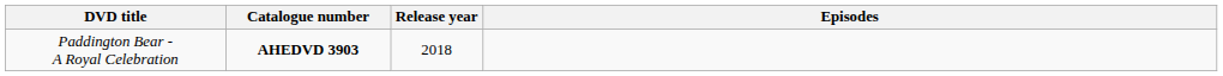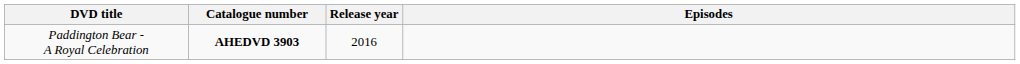Paddington Bear - A Royal Celebration | Release year: 2018 -> 2016
